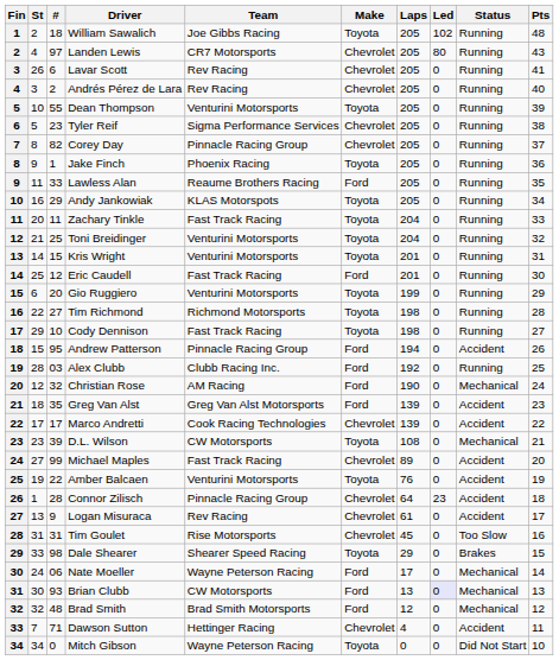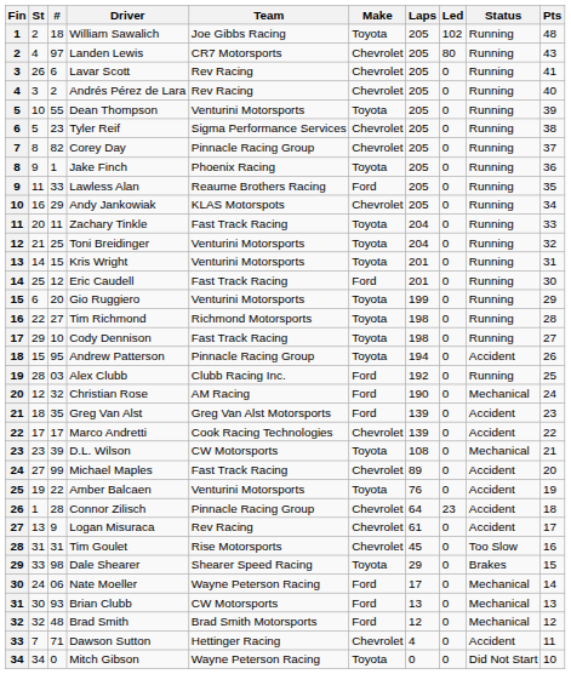Andy Jankowiak | Make: Toyota -> Chevrolet
Andrew Patterson | Make: Ford -> Toyota
Brian Clubb | Led: lavender background -> no background
